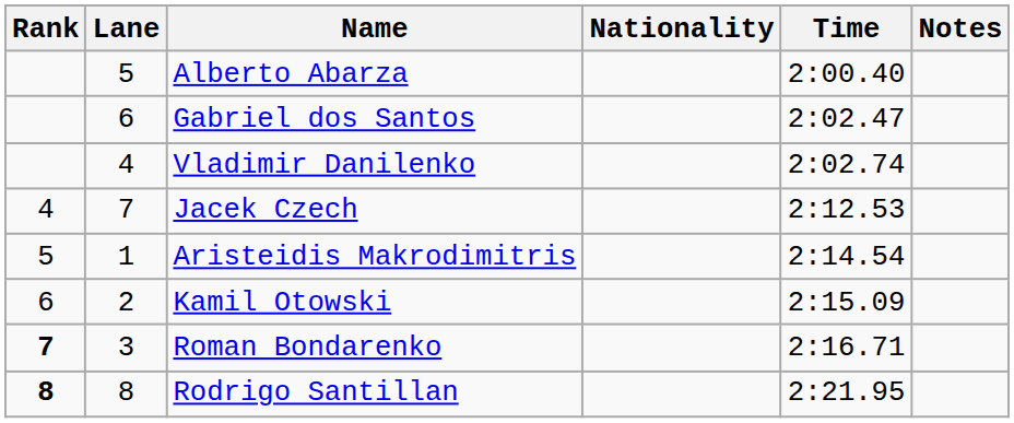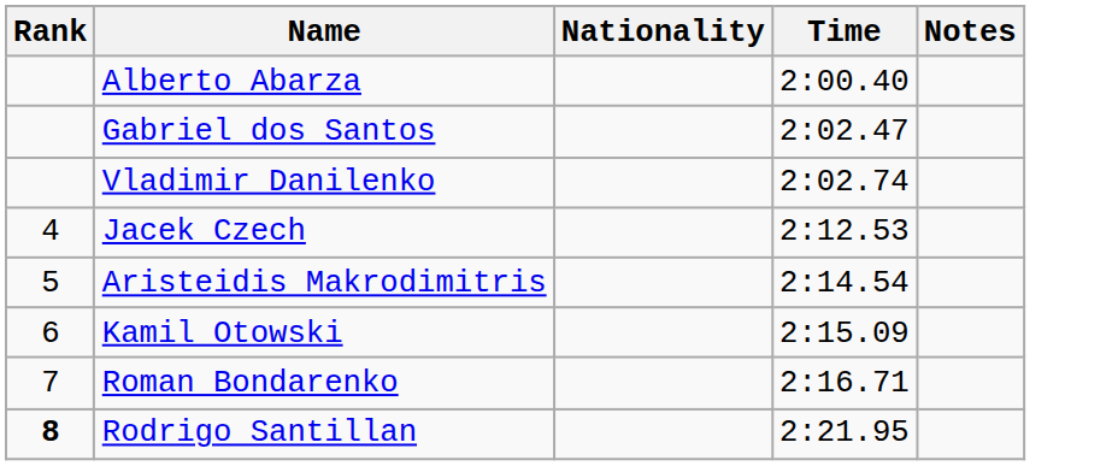- column: Lane | 5 | 6 | 4 | 7 | 1 | 2 | 3 | 8
Roman Bondarenko | Rank: bold -> normal
